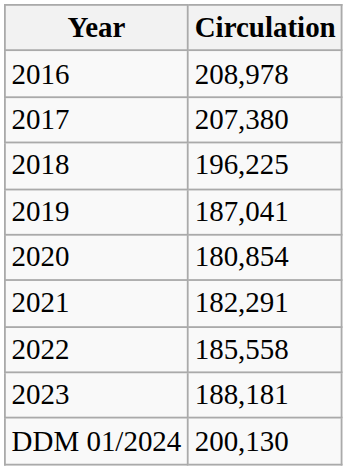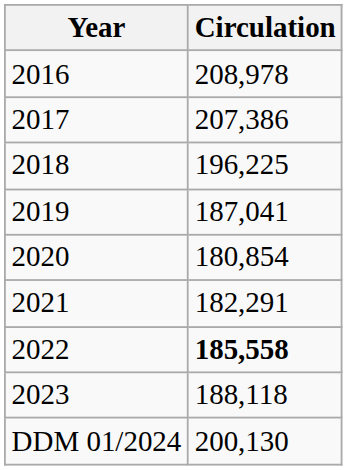2017 | Circulation: 207,380 -> 207,386
2022 | Circulation: normal -> bold
2023 | Circulation: 188,181 -> 188,118
